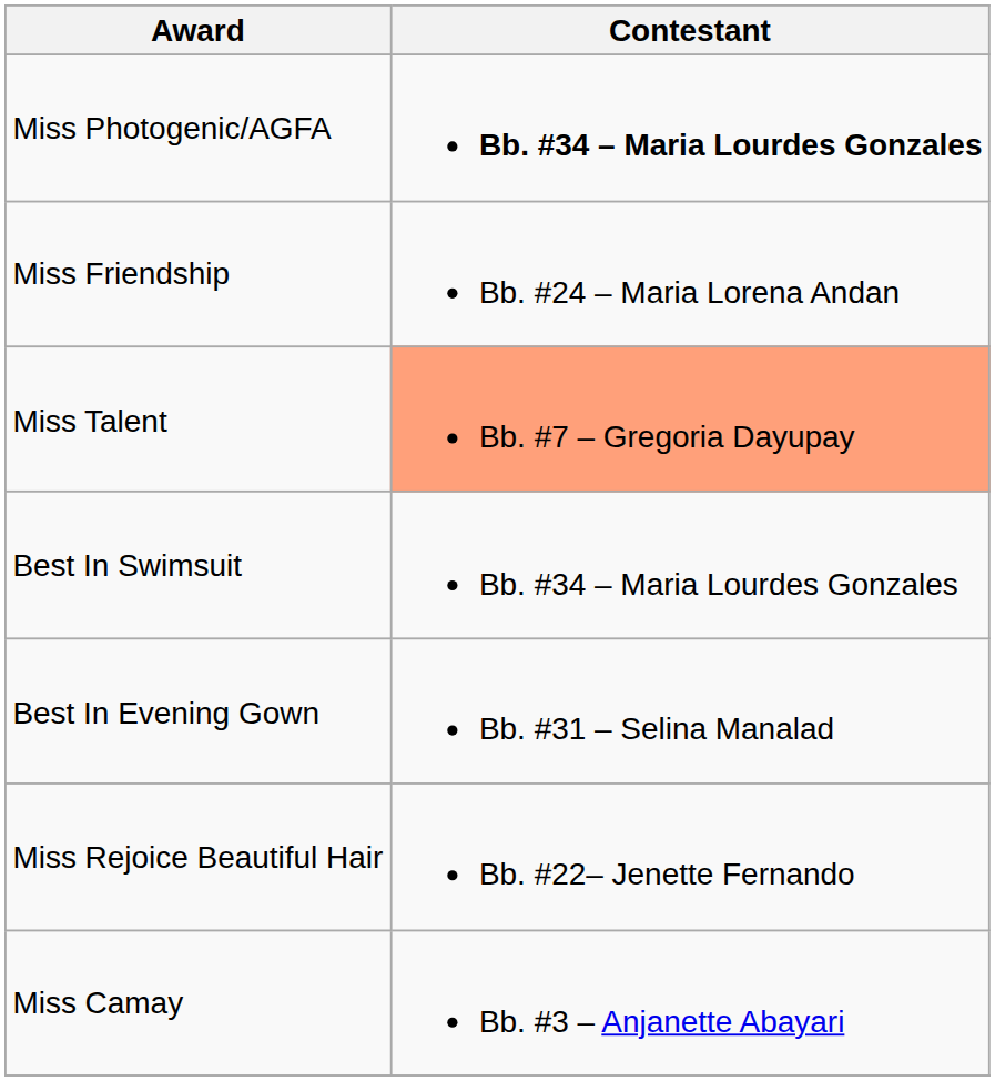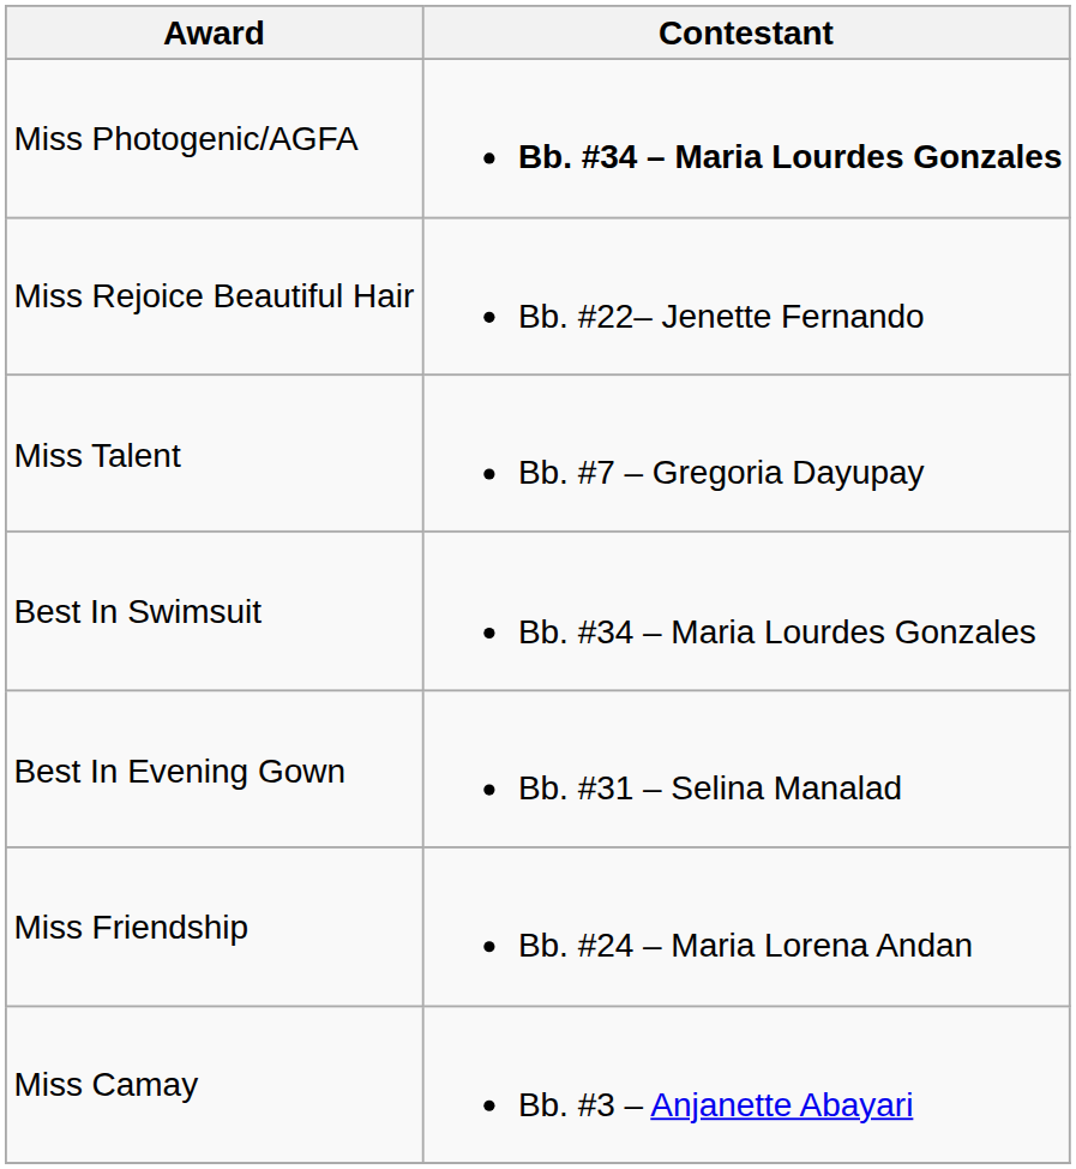rows swapped: Miss Friendship <-> Miss Rejoice Beautiful Hair
Miss Talent | Contestant: lightsalmon background -> no background
